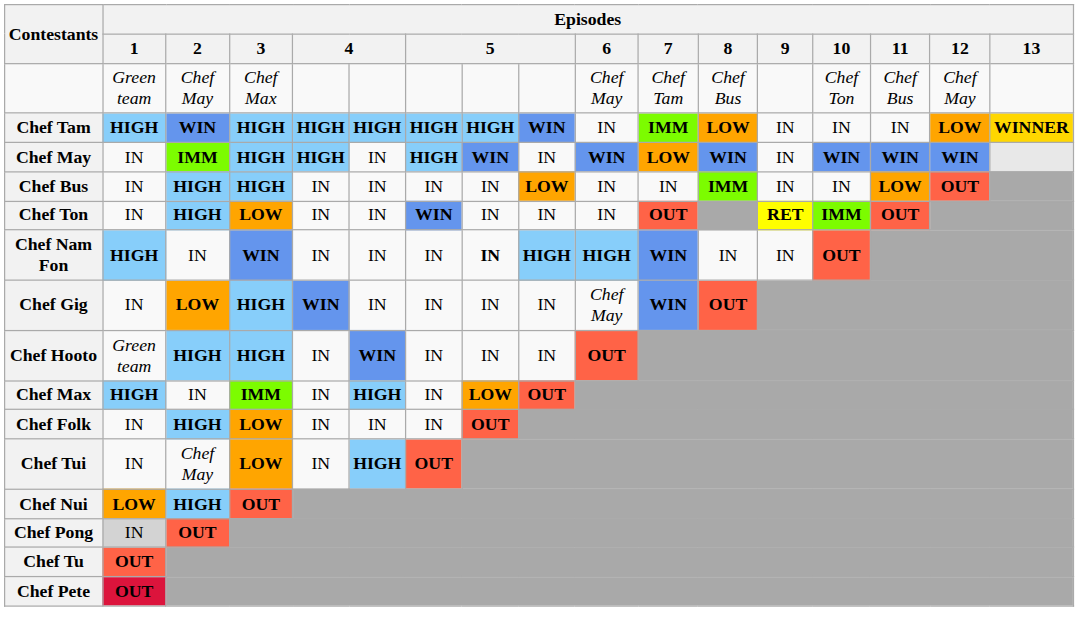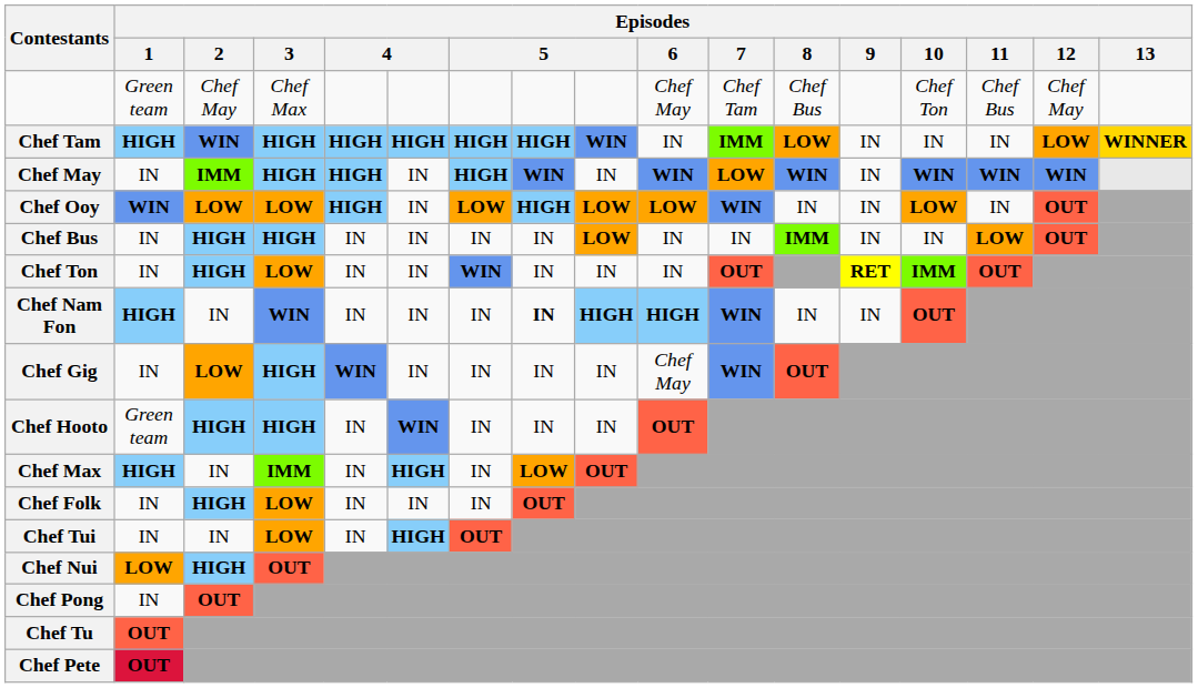+ row: Chef Ooy | WIN | LOW | LOW | HIGH | IN | LOW | HIGH | LOW | LOW | WIN | IN | IN | LOW | IN | OUT
Chef Tui | Episodes / 2: Chef May -> IN
Chef Pong | Episodes / 1: lightgrey background -> no background
